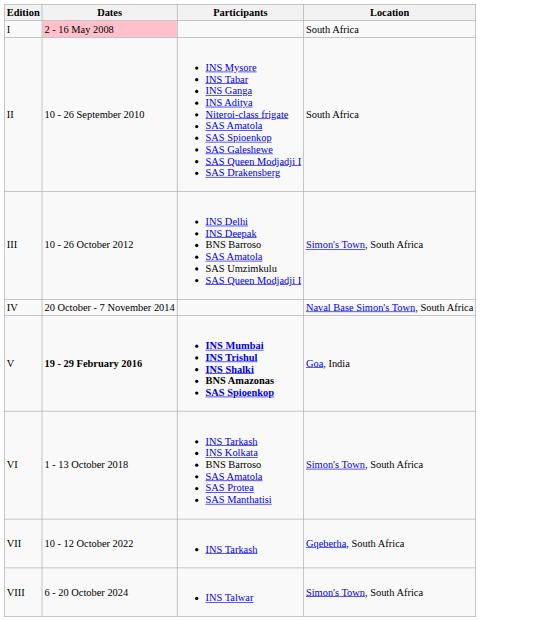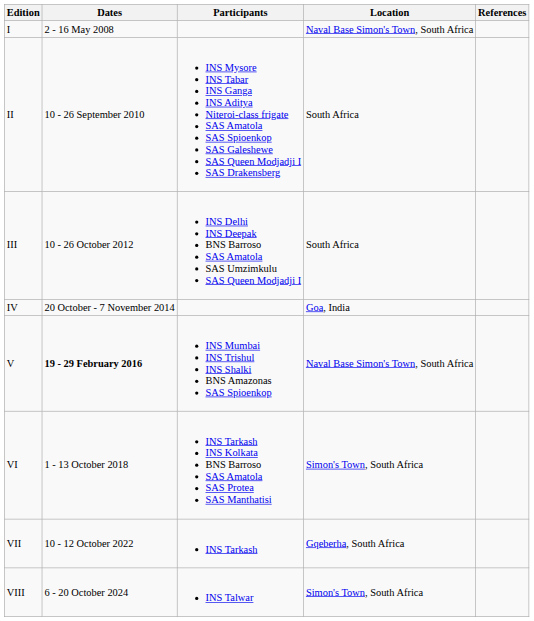+ column: References
I | Dates: pink background -> no background
I | Location: South Africa -> Naval Base Simon's Town, South Africa
III | Location: Simon's Town, South Africa -> South Africa
IV | Location: Naval Base Simon's Town, South Africa -> Goa, India
V | Participants: bold -> normal
V | Location: Goa, India -> Naval Base Simon's Town, South Africa
